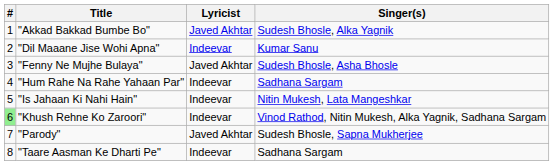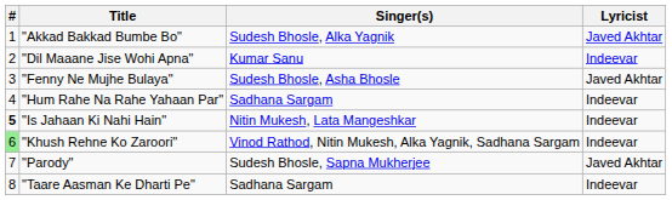columns swapped: Singer(s) <-> Lyricist
"Is Jahaan Ki Nahi Hain" | #: normal -> bold
